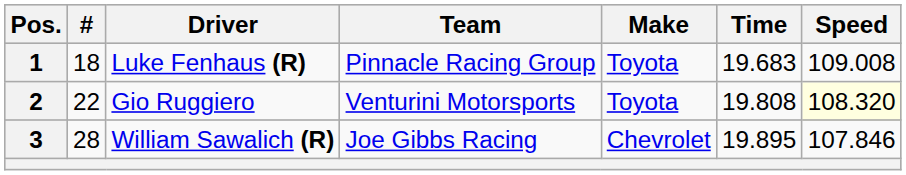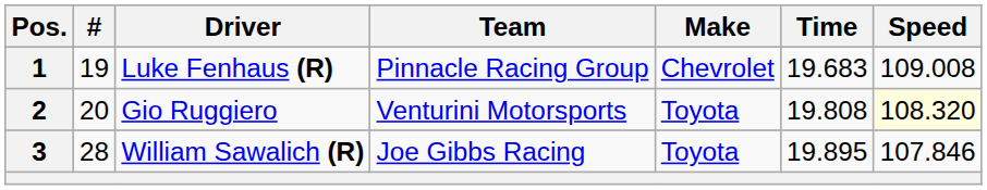1 | #: 18 -> 19
1 | Make: Toyota -> Chevrolet
2 | #: 22 -> 20
3 | Make: Chevrolet -> Toyota
